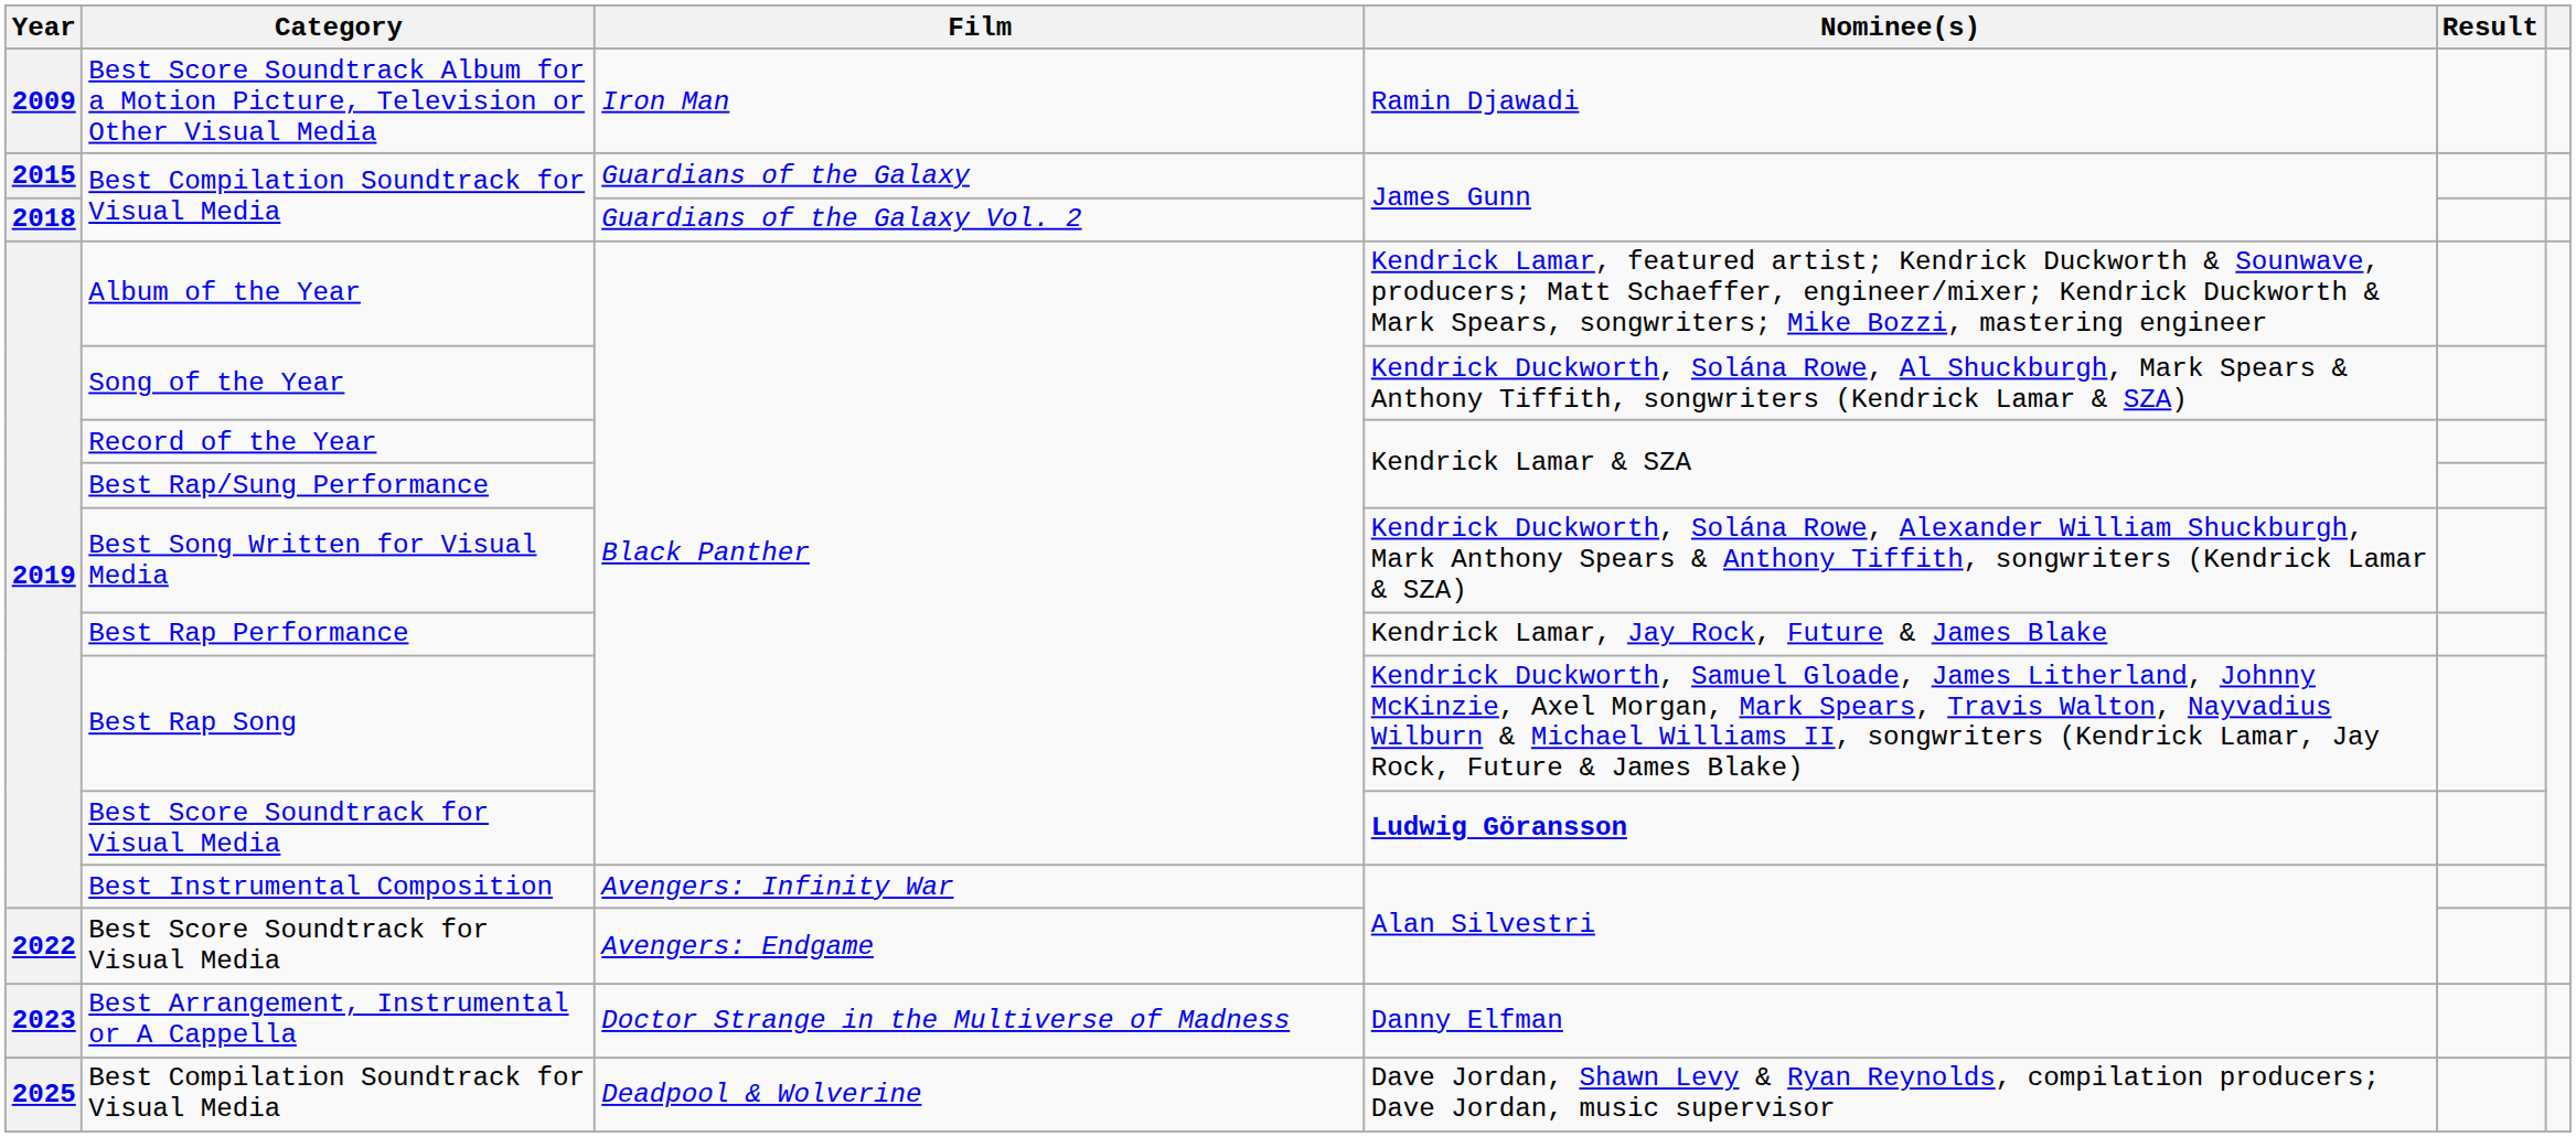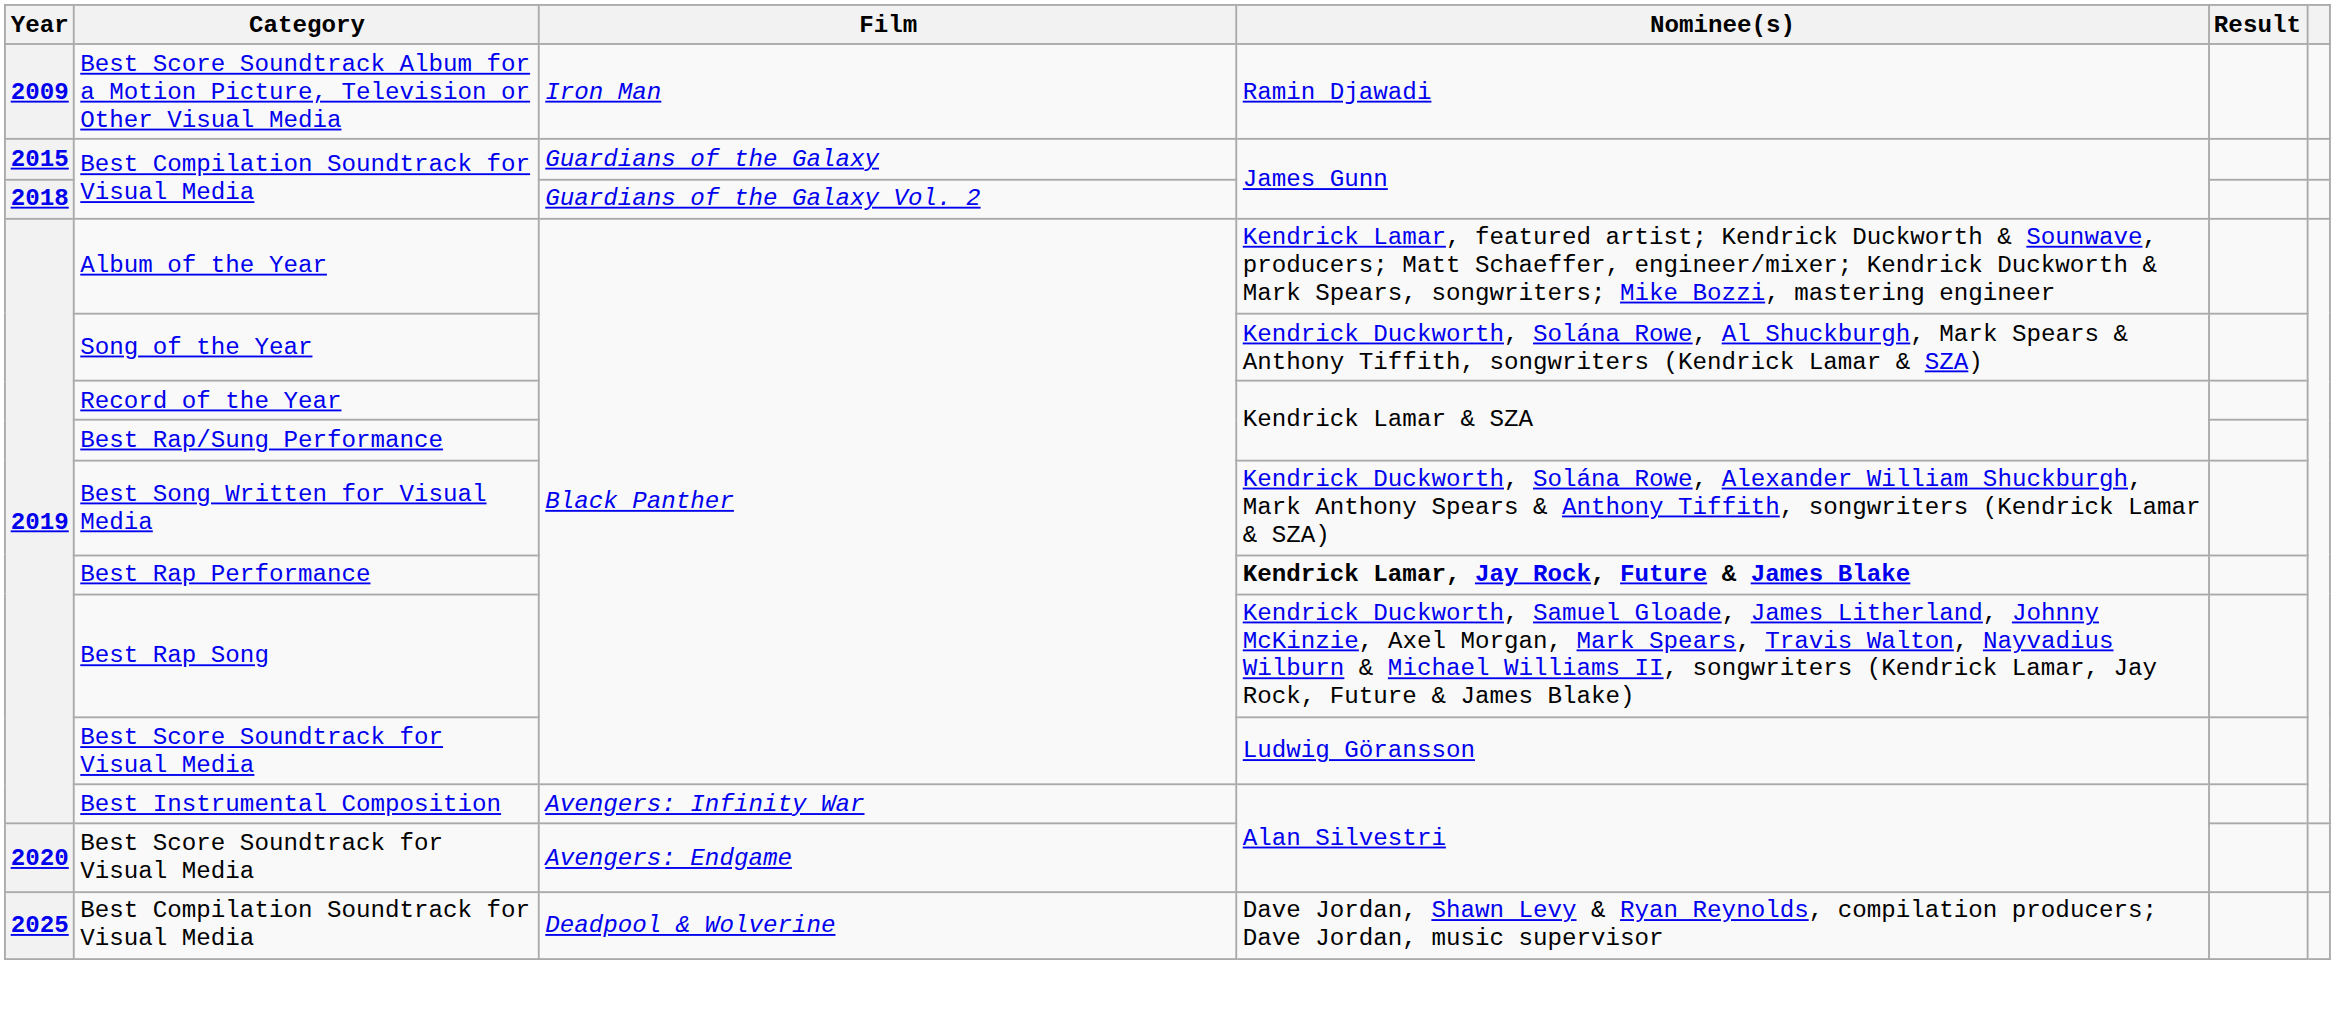Best Rap Performance | Nominee(s): normal -> bold
Best Score Soundtrack for Visual Media / Black Panther | Nominee(s): bold -> normal
Best Score Soundtrack for Visual Media / Avengers: Endgame | Year: 2022 -> 2020
- row: 2023 | Best Arrangement, Instrumental or A Cappella | Doctor Strange in the Multiverse of Madness | Danny Elfman
